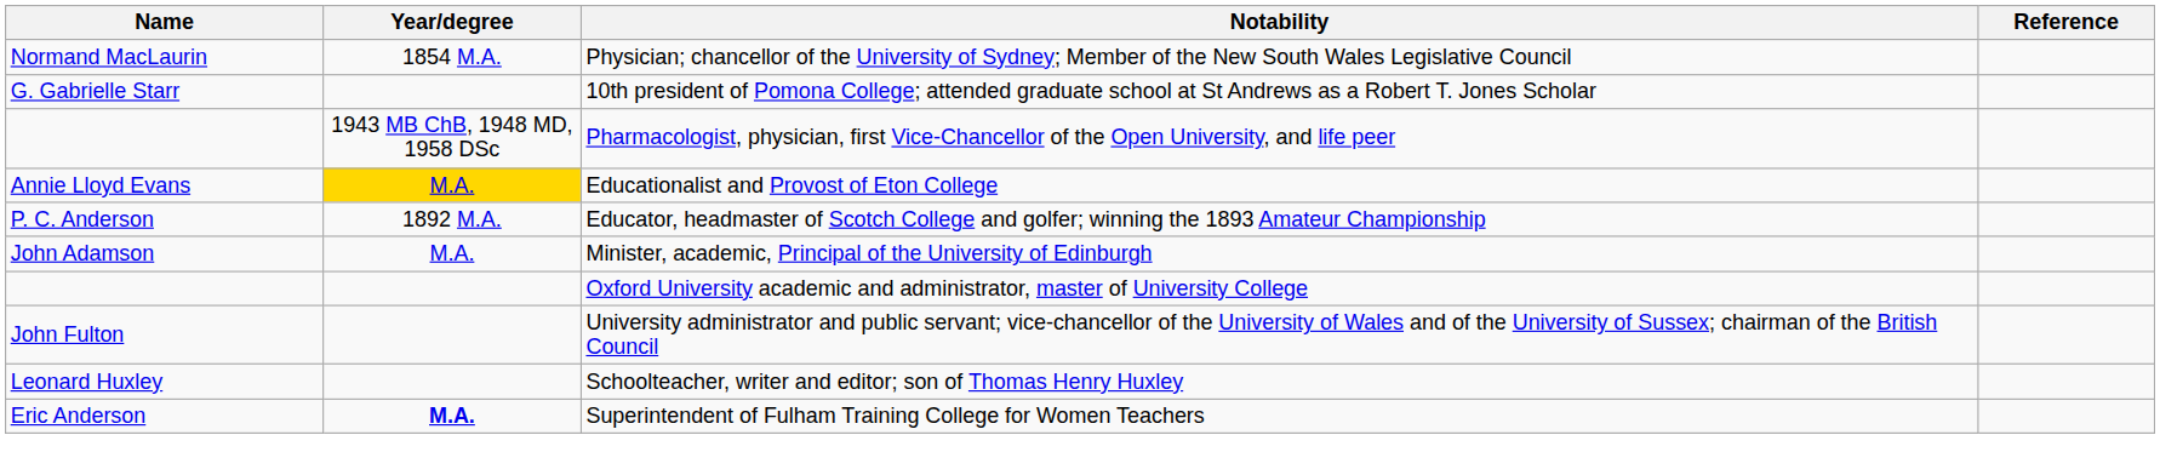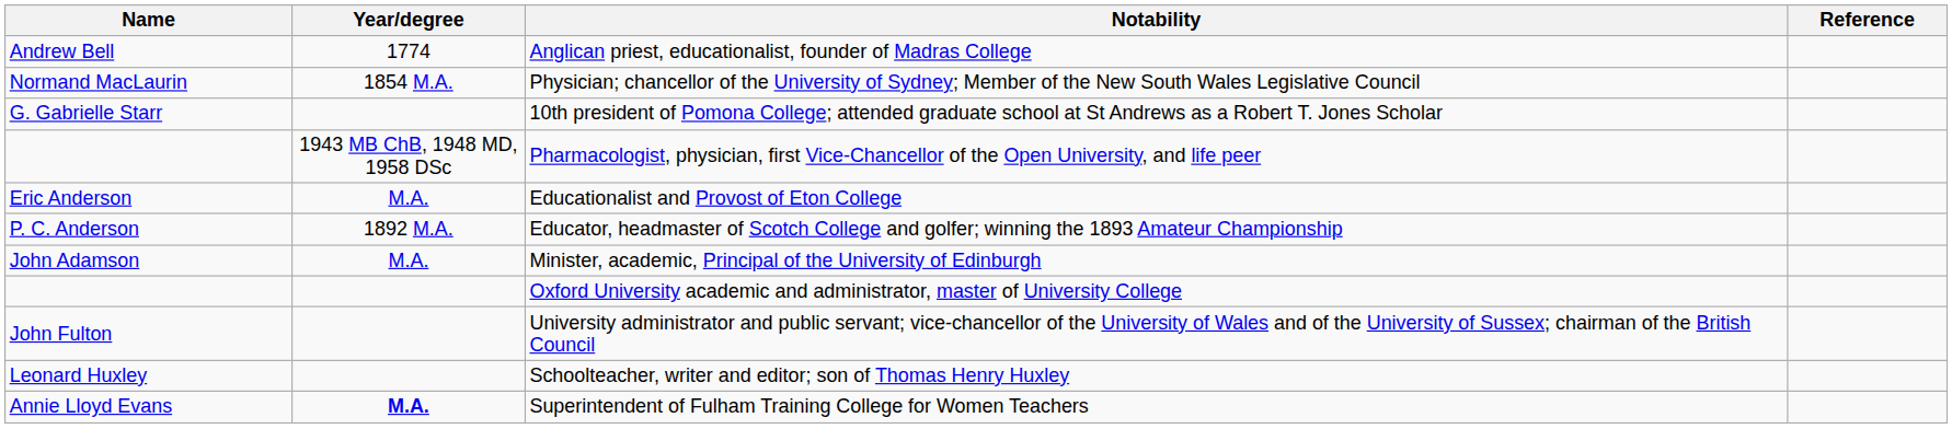+ row: Andrew Bell | 1774 | Anglican priest, educationalist, founder of Madras College
Educationalist and Provost of Eton College | Name: Annie Lloyd Evans -> Eric Anderson
Educationalist and Provost of Eton College | Year/degree: gold background -> no background
Superintendent of Fulham Training College for Women Teachers | Name: Eric Anderson -> Annie Lloyd Evans
